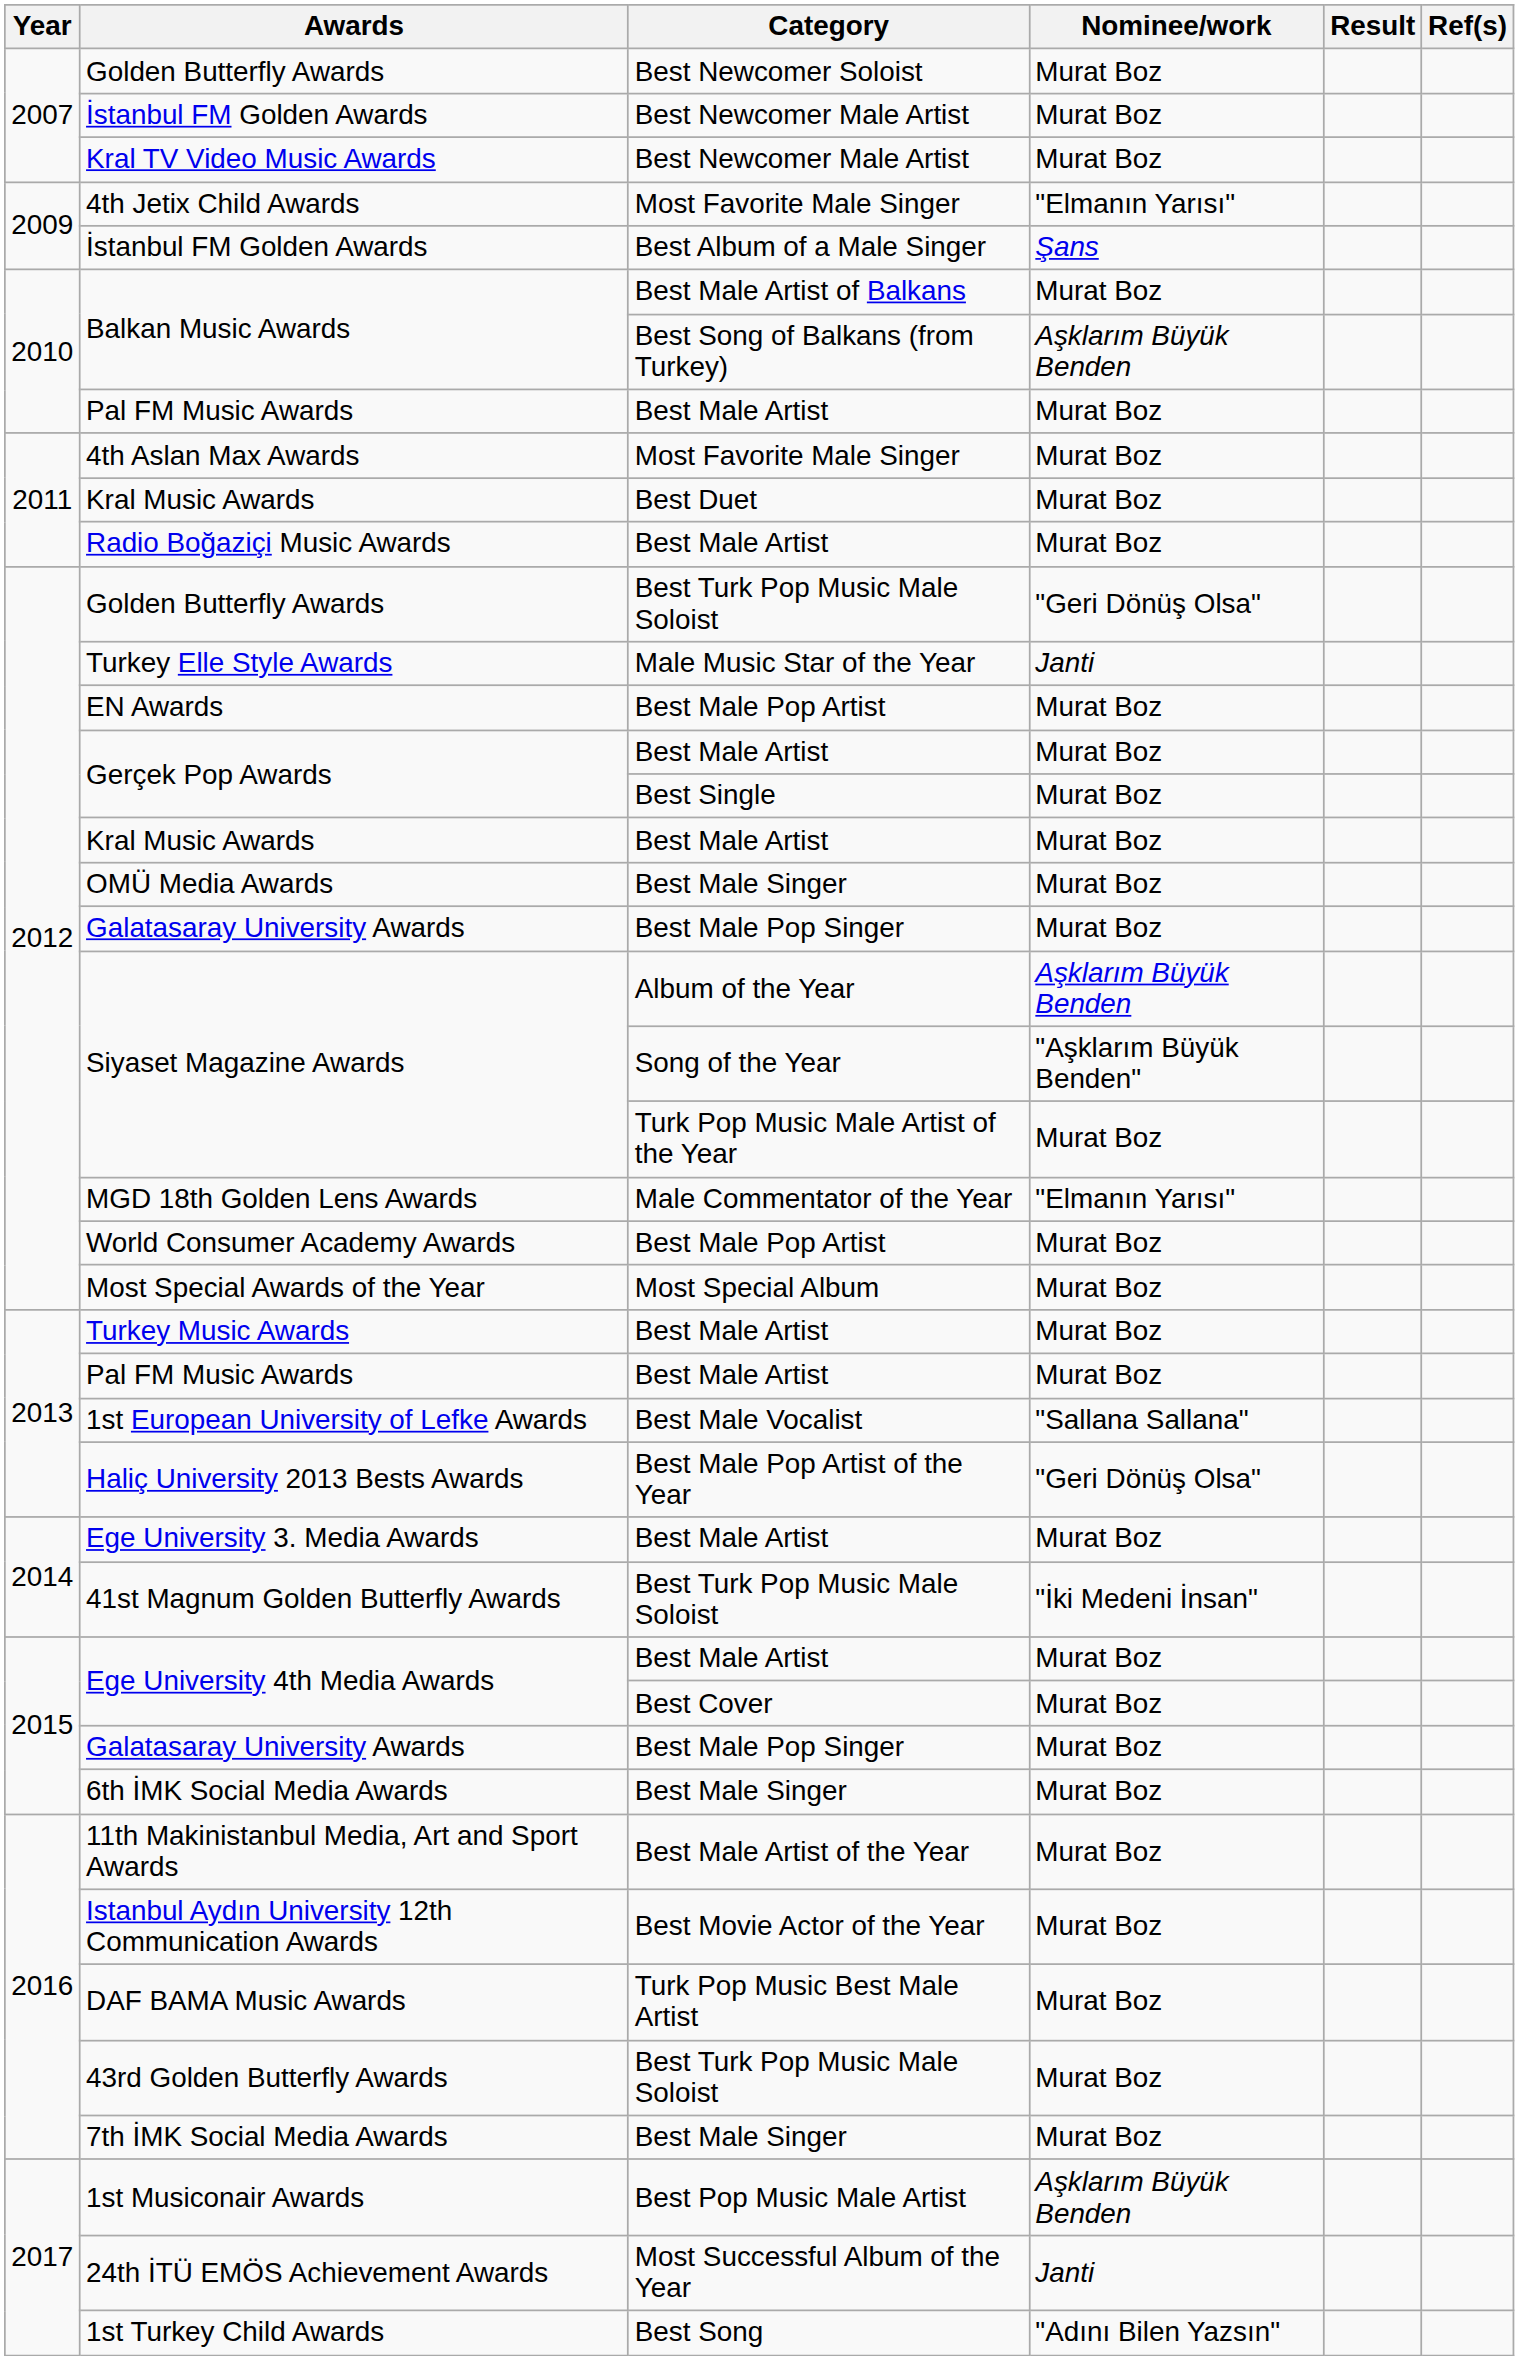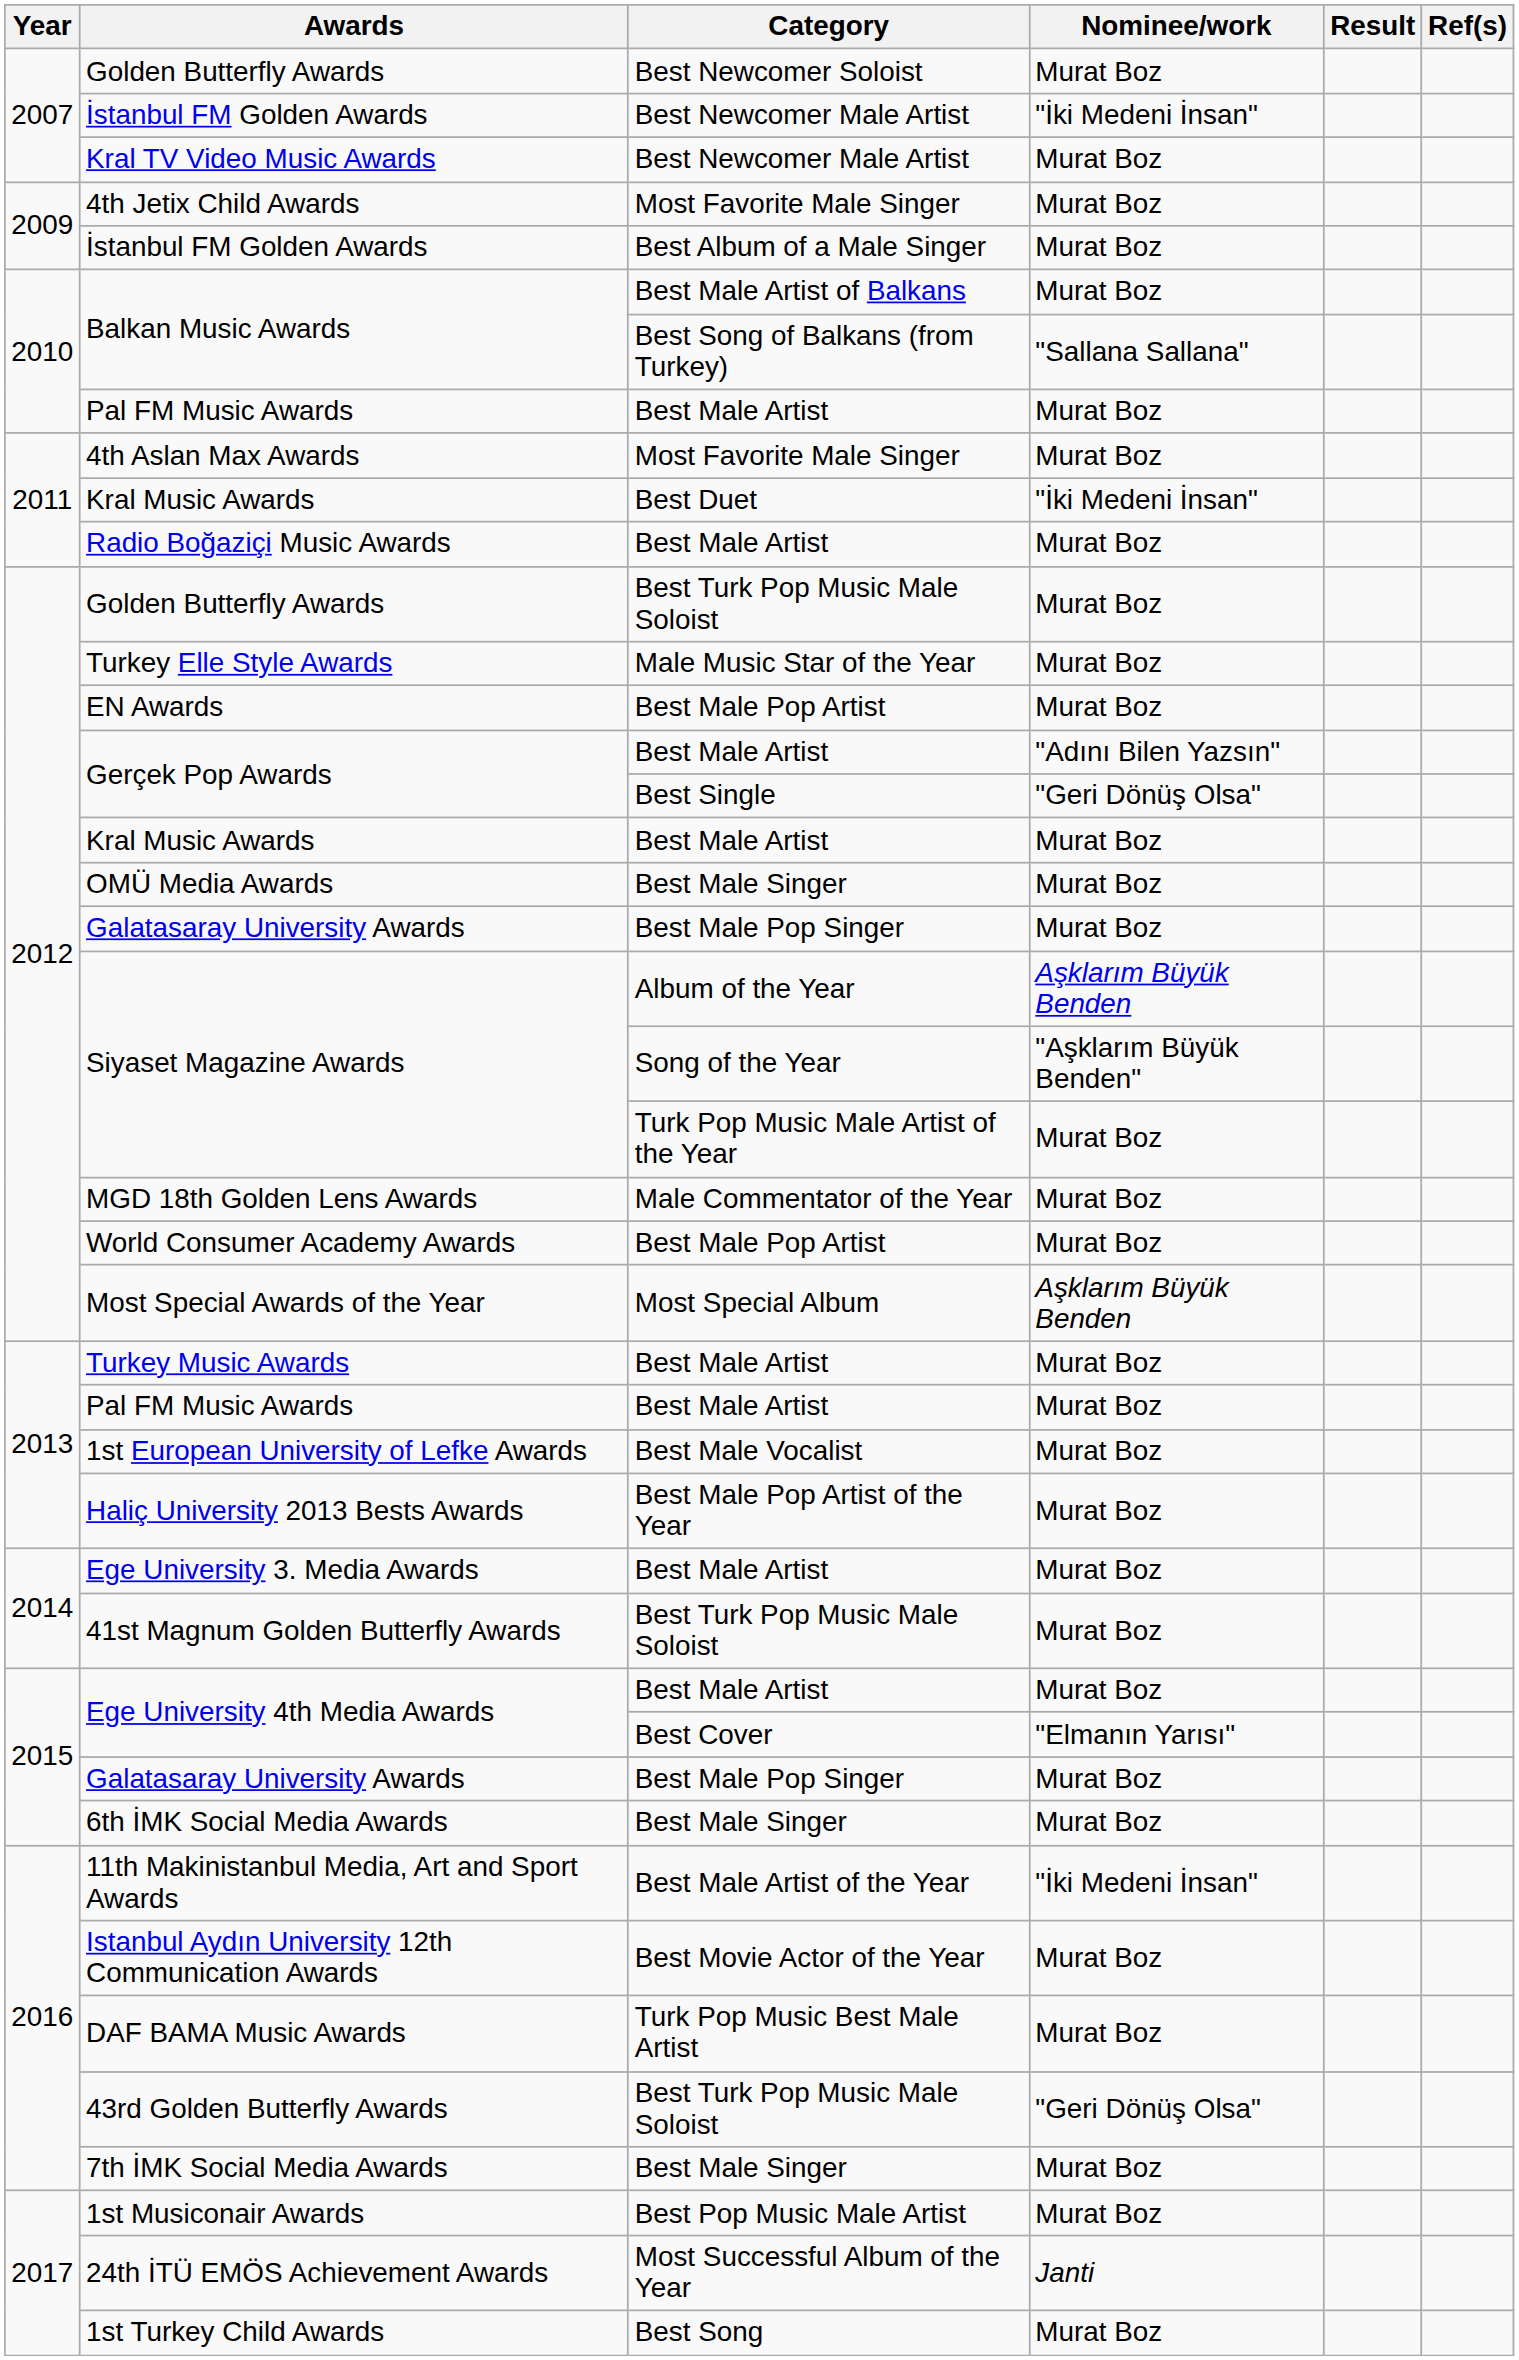İstanbul FM Golden Awards / Best Newcomer Male Artist | Nominee/work: Murat Boz -> "İki Medeni İnsan"
4th Jetix Child Awards | Nominee/work: "Elmanın Yarısı" -> Murat Boz
İstanbul FM Golden Awards / Best Album of a Male Singer | Nominee/work: Şans -> Murat Boz
Balkan Music Awards / Best Song of Balkans (from Turkey) | Nominee/work: Aşklarım Büyük Benden -> "Sallana Sallana"
Kral Music Awards / Best Duet | Nominee/work: Murat Boz -> "İki Medeni İnsan"
Golden Butterfly Awards / Best Turk Pop Music Male Soloist | Nominee/work: "Geri Dönüş Olsa" -> Murat Boz
Turkey Elle Style Awards | Nominee/work: Janti -> Murat Boz
Gerçek Pop Awards / Best Male Artist | Nominee/work: Murat Boz -> "Adını Bilen Yazsın"
Gerçek Pop Awards / Best Single | Nominee/work: Murat Boz -> "Geri Dönüş Olsa"
MGD 18th Golden Lens Awards | Nominee/work: "Elmanın Yarısı" -> Murat Boz
Most Special Awards of the Year | Nominee/work: Murat Boz -> Aşklarım Büyük Benden
1st European University of Lefke Awards | Nominee/work: "Sallana Sallana" -> Murat Boz
Haliç University 2013 Bests Awards | Nominee/work: "Geri Dönüş Olsa" -> Murat Boz
41st Magnum Golden Butterfly Awards | Nominee/work: "İki Medeni İnsan" -> Murat Boz
Ege University 4th Media Awards / Best Cover | Nominee/work: Murat Boz -> "Elmanın Yarısı"
11th Makinistanbul Media, Art and Sport Awards | Nominee/work: Murat Boz -> "İki Medeni İnsan"
43rd Golden Butterfly Awards | Nominee/work: Murat Boz -> "Geri Dönüş Olsa"
1st Musiconair Awards | Nominee/work: Aşklarım Büyük Benden -> Murat Boz
1st Turkey Child Awards | Nominee/work: "Adını Bilen Yazsın" -> Murat Boz
